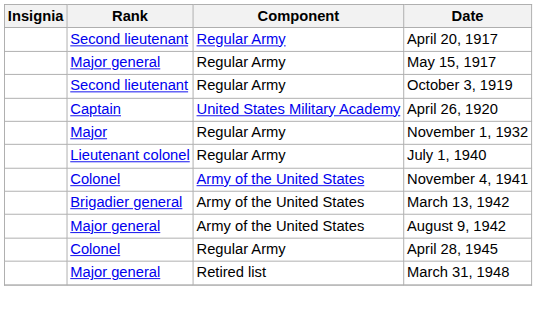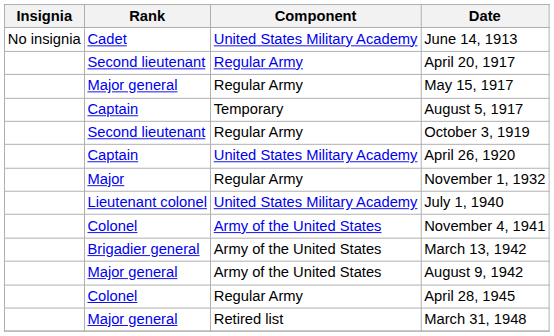+ row: No insignia | Cadet | United States Military Academy | June 14, 1913
+ row: Captain | Temporary | August 5, 1917
July 1, 1940 | Component: Regular Army -> United States Military Academy
